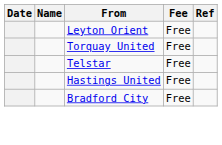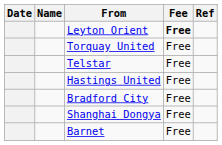Leyton Orient | Fee: normal -> bold
+ row: Shanghai Dongya | Free
+ row: Barnet | Free
